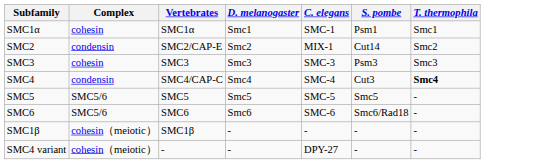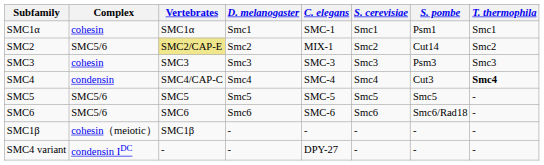+ column: S. cerevisiae | Smc1 | Smc2 | Smc3 | Smc4 | Smc5 | Smc6 | - | -
SMC2 | Complex: condensin -> SMC5/6
SMC2 | Vertebrates: no background -> khaki background
SMC4 variant | Complex: cohesin（meiotic） -> condensin IDC
